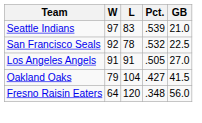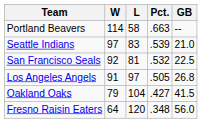+ row: Portland Beavers | 114 | 58 | .663 | --
San Francisco Seals | L: 78 -> 81
Los Angeles Angels | L: 91 -> 97
Los Angeles Angels | GB: 27.0 -> 26.8
